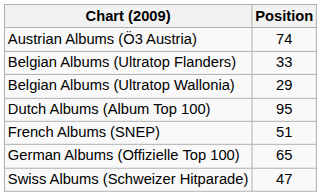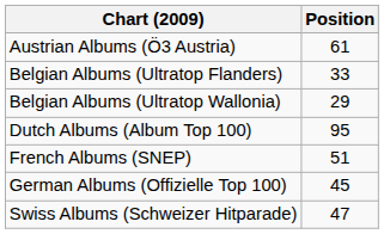Austrian Albums (Ö3 Austria) | Position: 74 -> 61
German Albums (Offizielle Top 100) | Position: 65 -> 45
